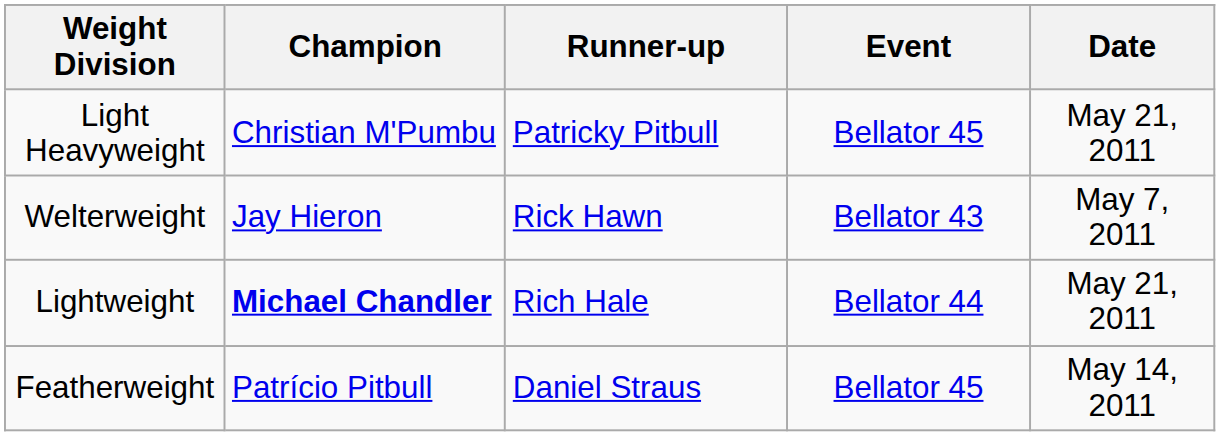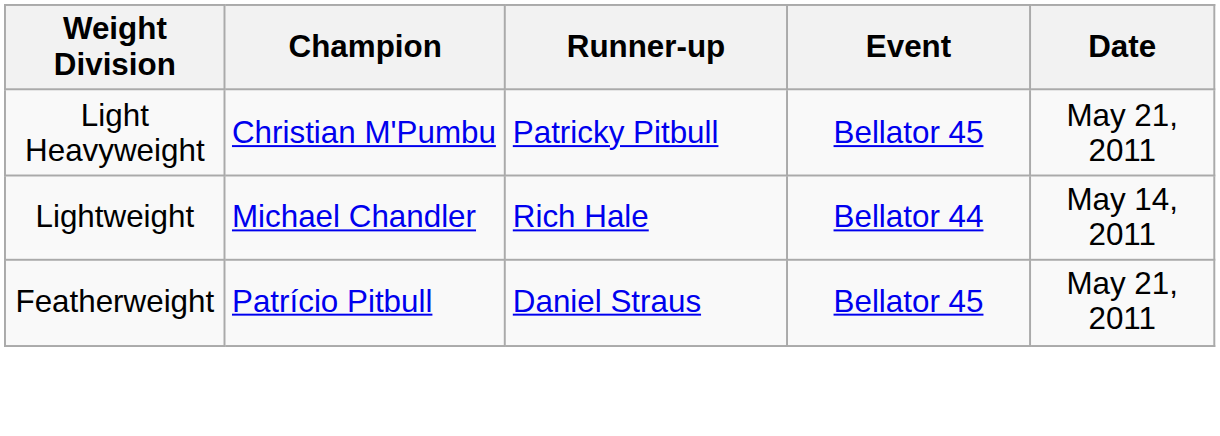- row: Welterweight | Jay Hieron | Rick Hawn | Bellator 43 | May 7, 2011
Lightweight | Champion: bold -> normal
Lightweight | Date: May 21, 2011 -> May 14, 2011
Featherweight | Date: May 14, 2011 -> May 21, 2011
